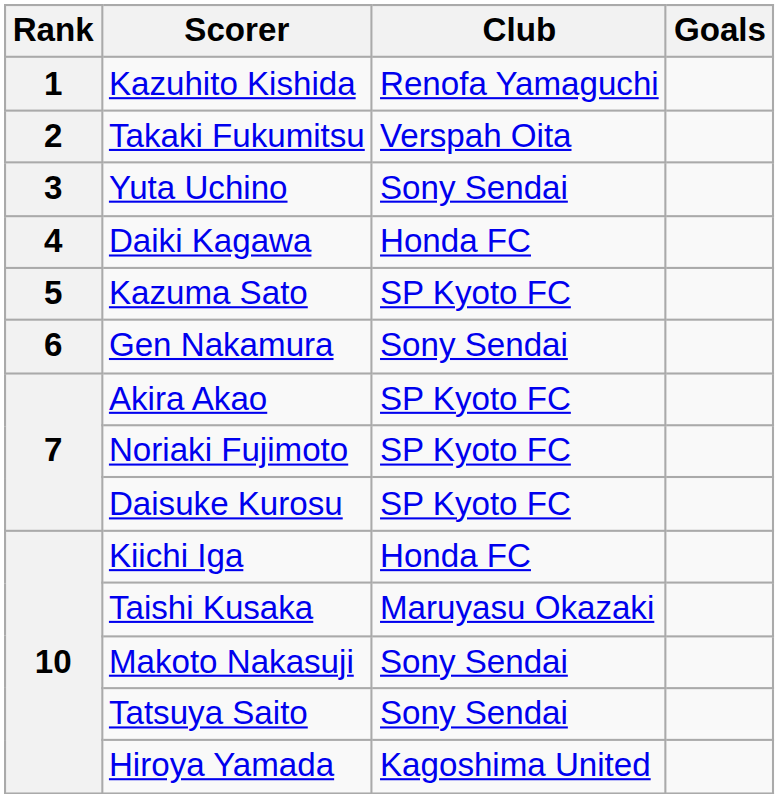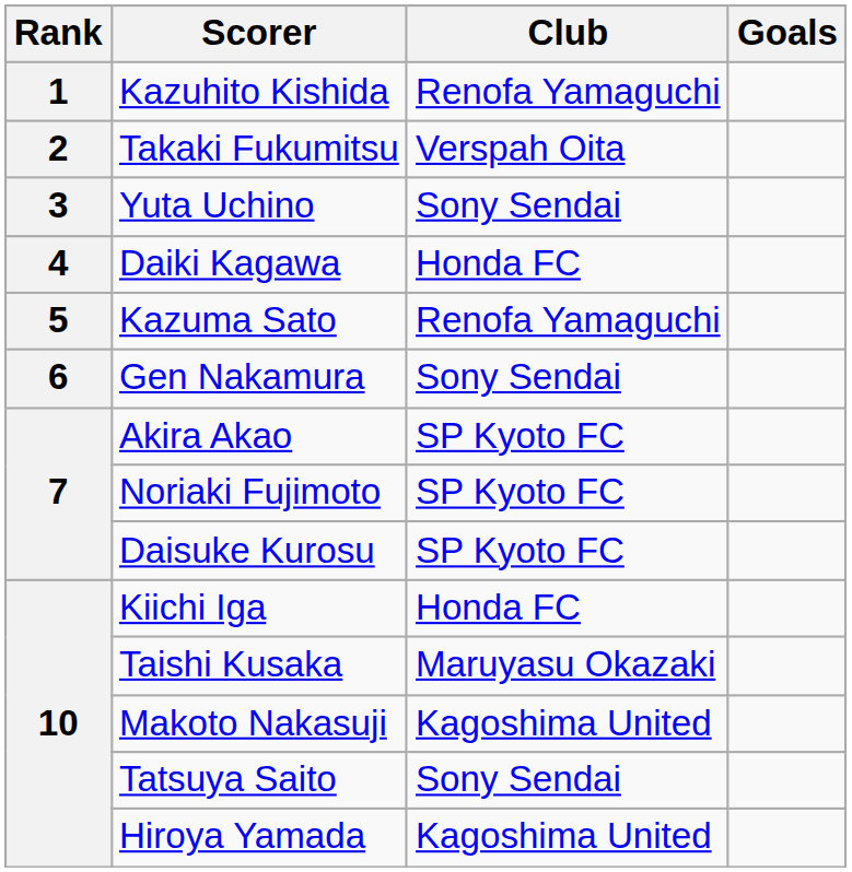Kazuma Sato | Club: SP Kyoto FC -> Renofa Yamaguchi
Makoto Nakasuji | Club: Sony Sendai -> Kagoshima United
